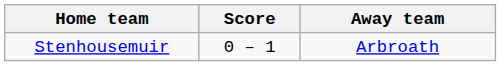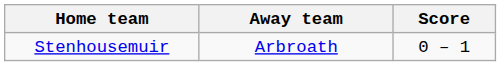columns swapped: Score <-> Away team
